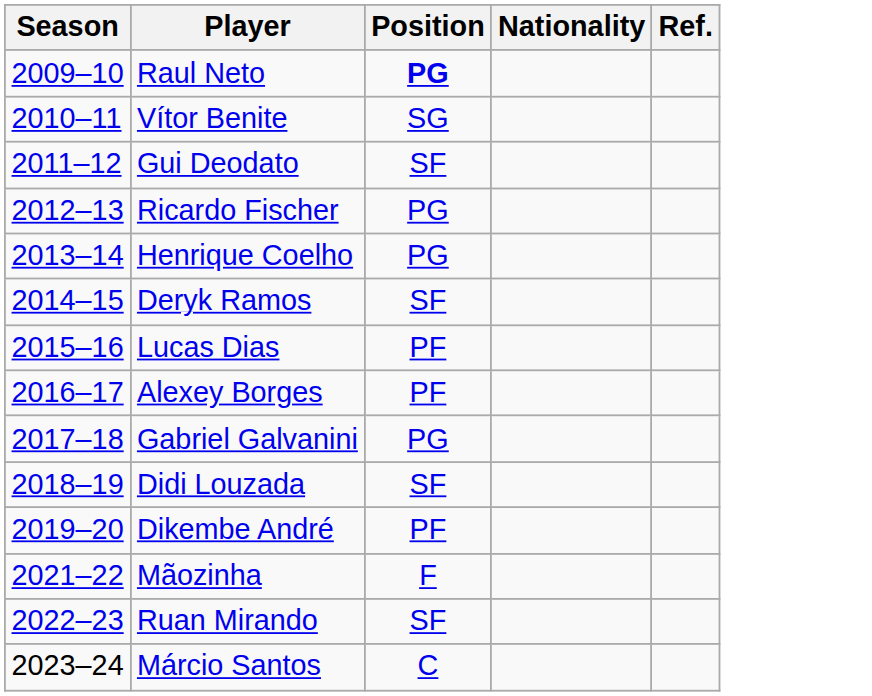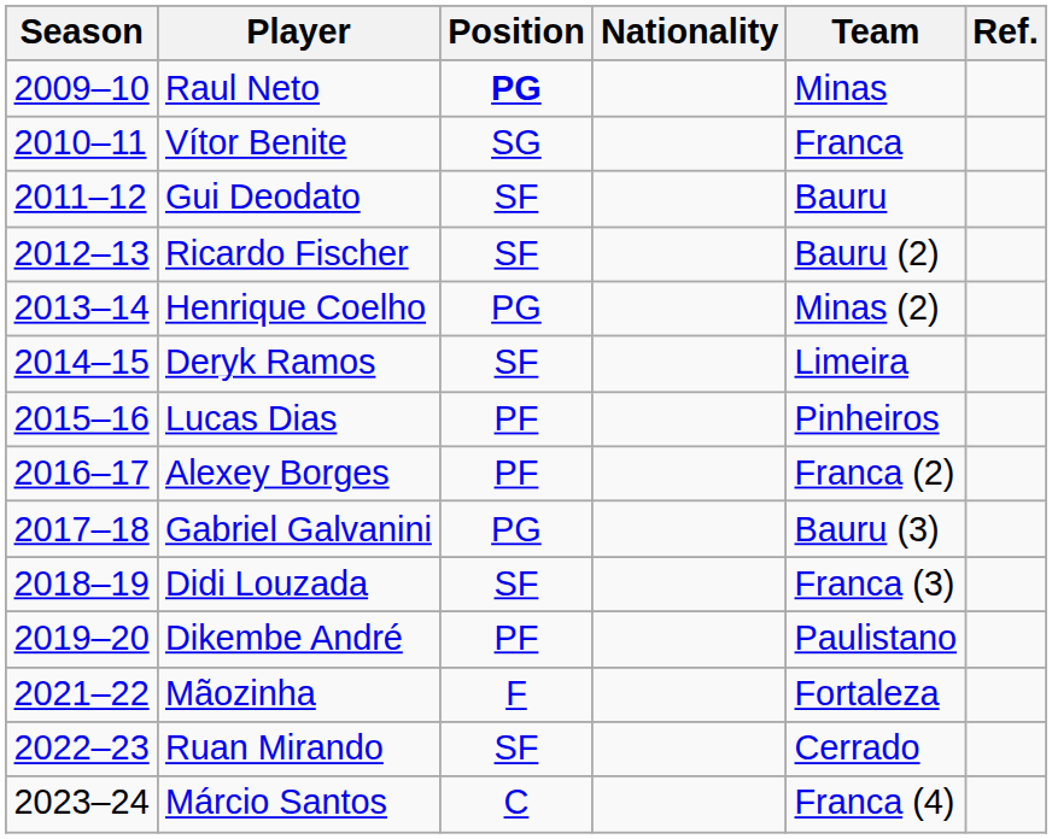+ column: Team | Minas | Franca | Bauru | Bauru (2) | Minas (2) | Limeira | Pinheiros | Franca (2) | Bauru (3) | Franca (3) | Paulistano | Fortaleza | Cerrado | Franca (4)
Ricardo Fischer | Position: PG -> SF
